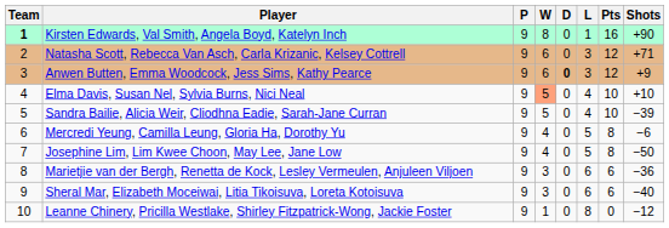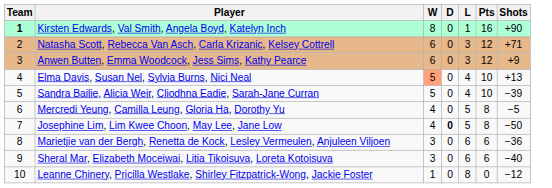- column: P | 9 | 9 | 9 | 9 | 9 | 9 | 9 | 9 | 9 | 9
Anwen Butten, Emma Woodcock, Jess Sims, Kathy Pearce | D: bold -> normal
Elma Davis, Susan Nel, Sylvia Burns, Nici Neal | Shots: +10 -> +13
Mercredi Yeung, Camilla Leung, Gloria Ha, Dorothy Yu | Shots: −6 -> −5
Josephine Lim, Lim Kwee Choon, May Lee, Jane Low | D: normal -> bold
